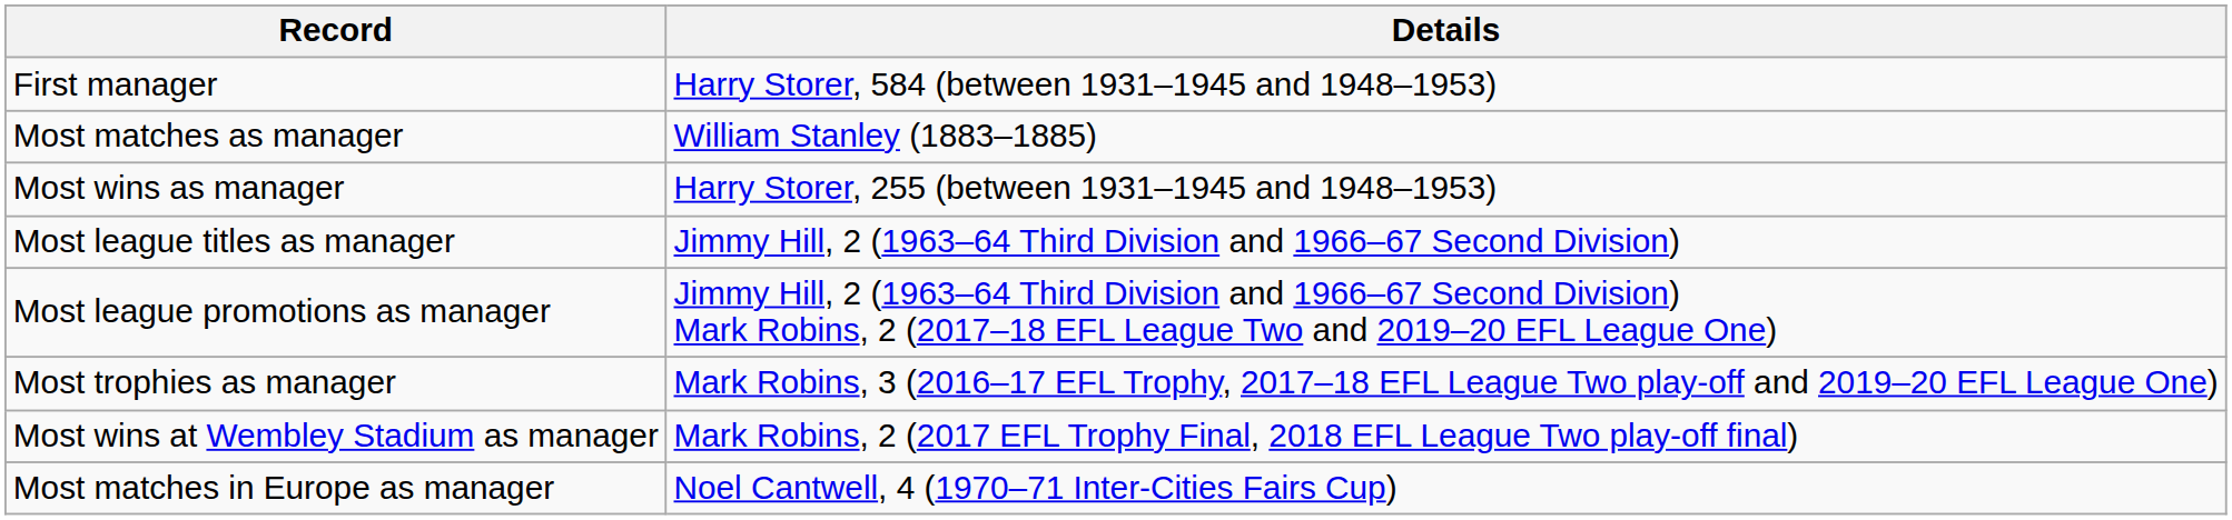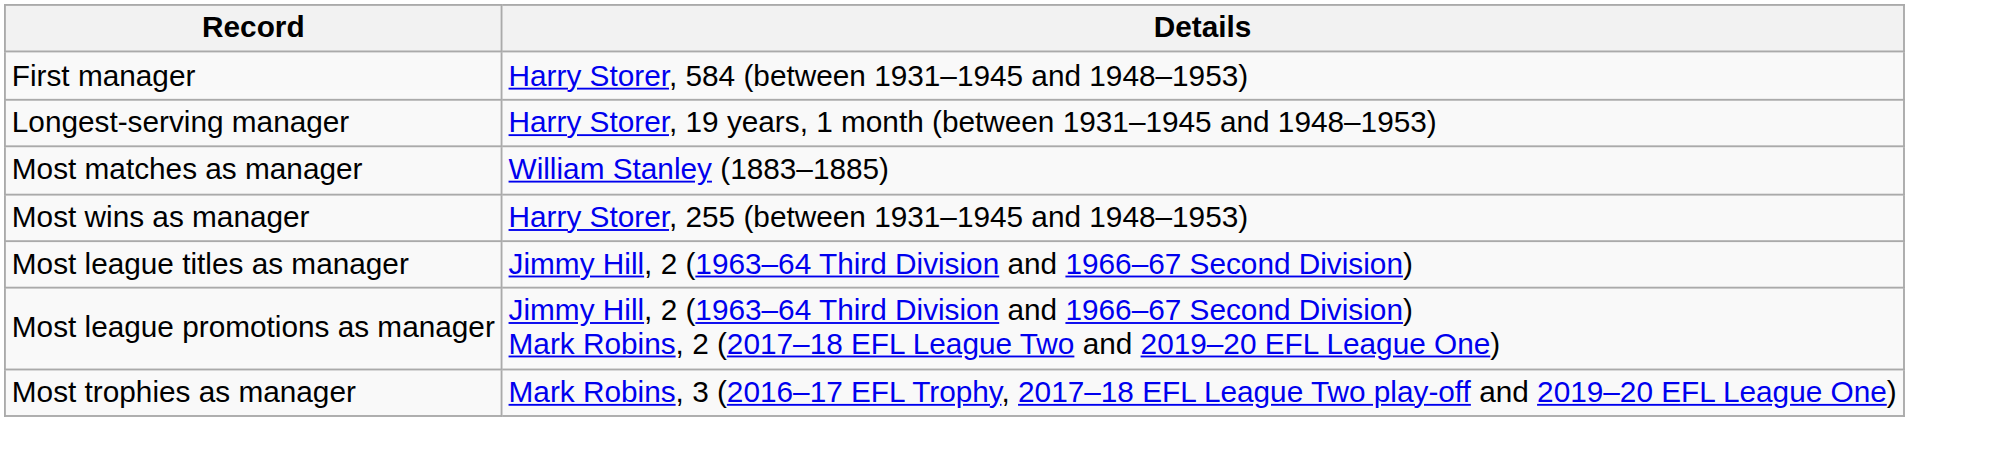+ row: Longest-serving manager | Harry Storer, 19 years, 1 month (between 1931–1945 and 1948–1953)
- row: Most wins at Wembley Stadium as manager | Mark Robins, 2 (2017 EFL Trophy Final, 2018 EFL League Two play-off final)
- row: Most matches in Europe as manager | Noel Cantwell, 4 (1970–71 Inter-Cities Fairs Cup)
